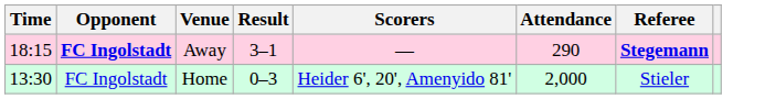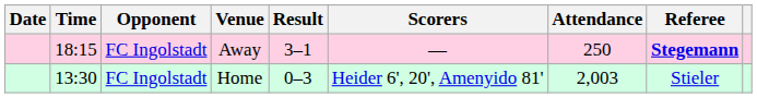+ column: Date
Away | Opponent: bold -> normal
Away | Attendance: 290 -> 250
Home | Attendance: 2,000 -> 2,003
